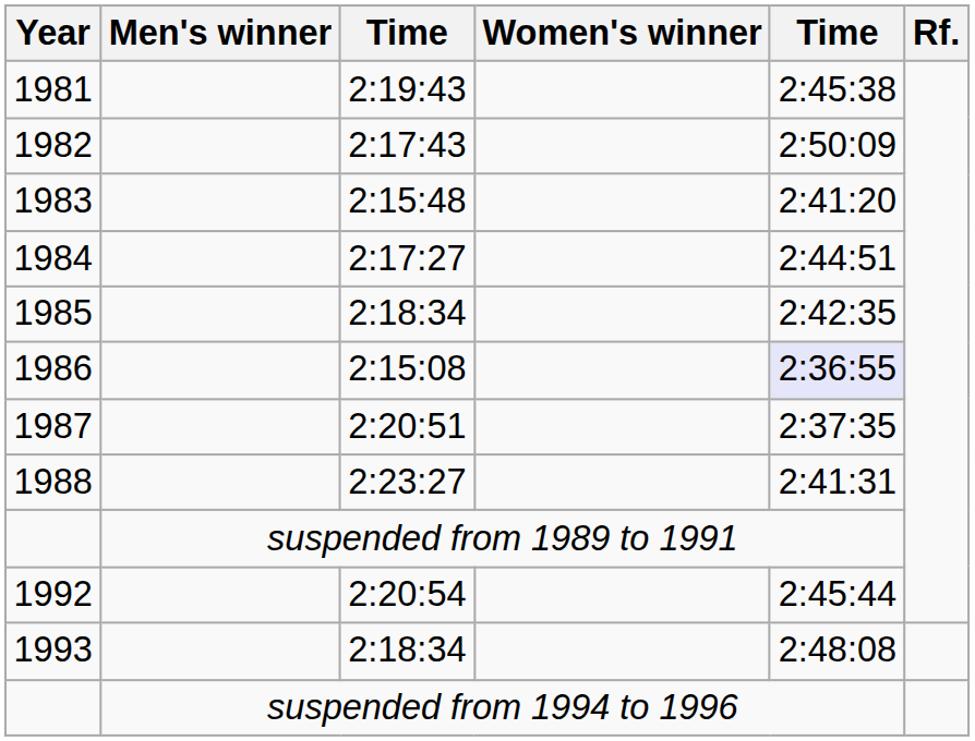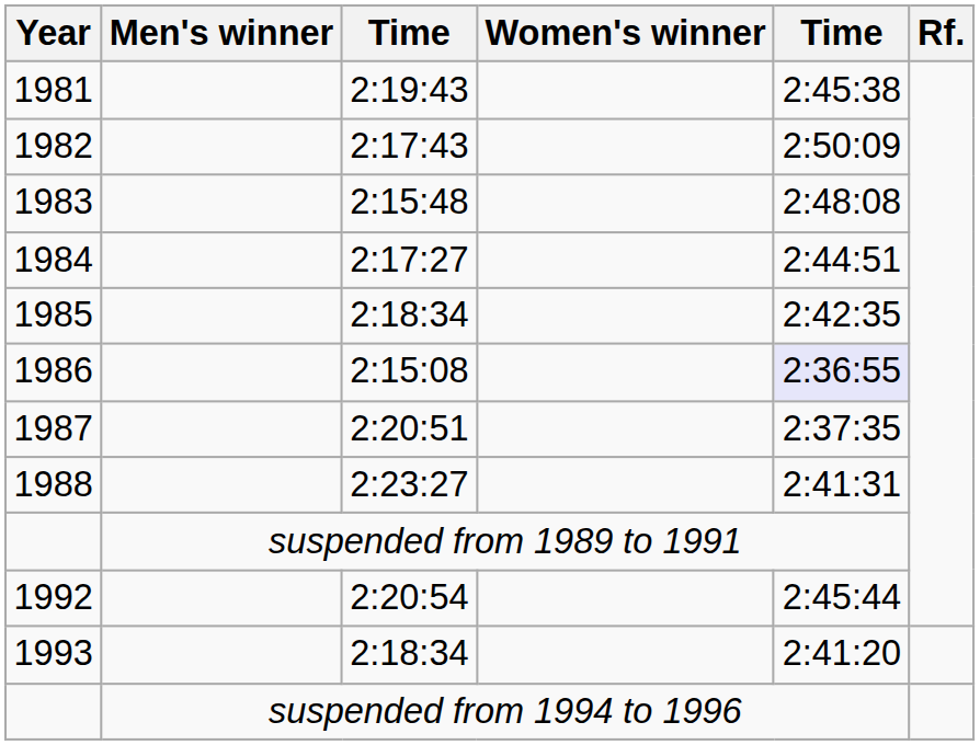1983 | column 5: 2:41:20 -> 2:48:08
1993 | column 5: 2:48:08 -> 2:41:20
